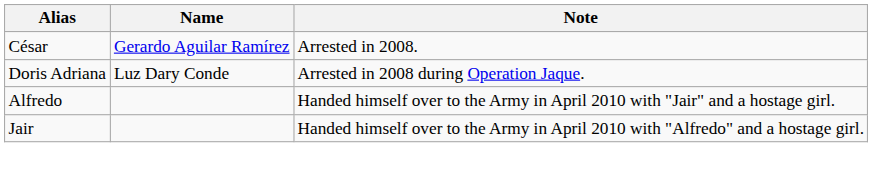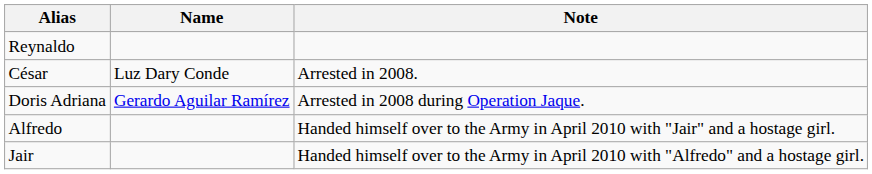+ row: Reynaldo
César | Name: Gerardo Aguilar Ramírez -> Luz Dary Conde
Doris Adriana | Name: Luz Dary Conde -> Gerardo Aguilar Ramírez
